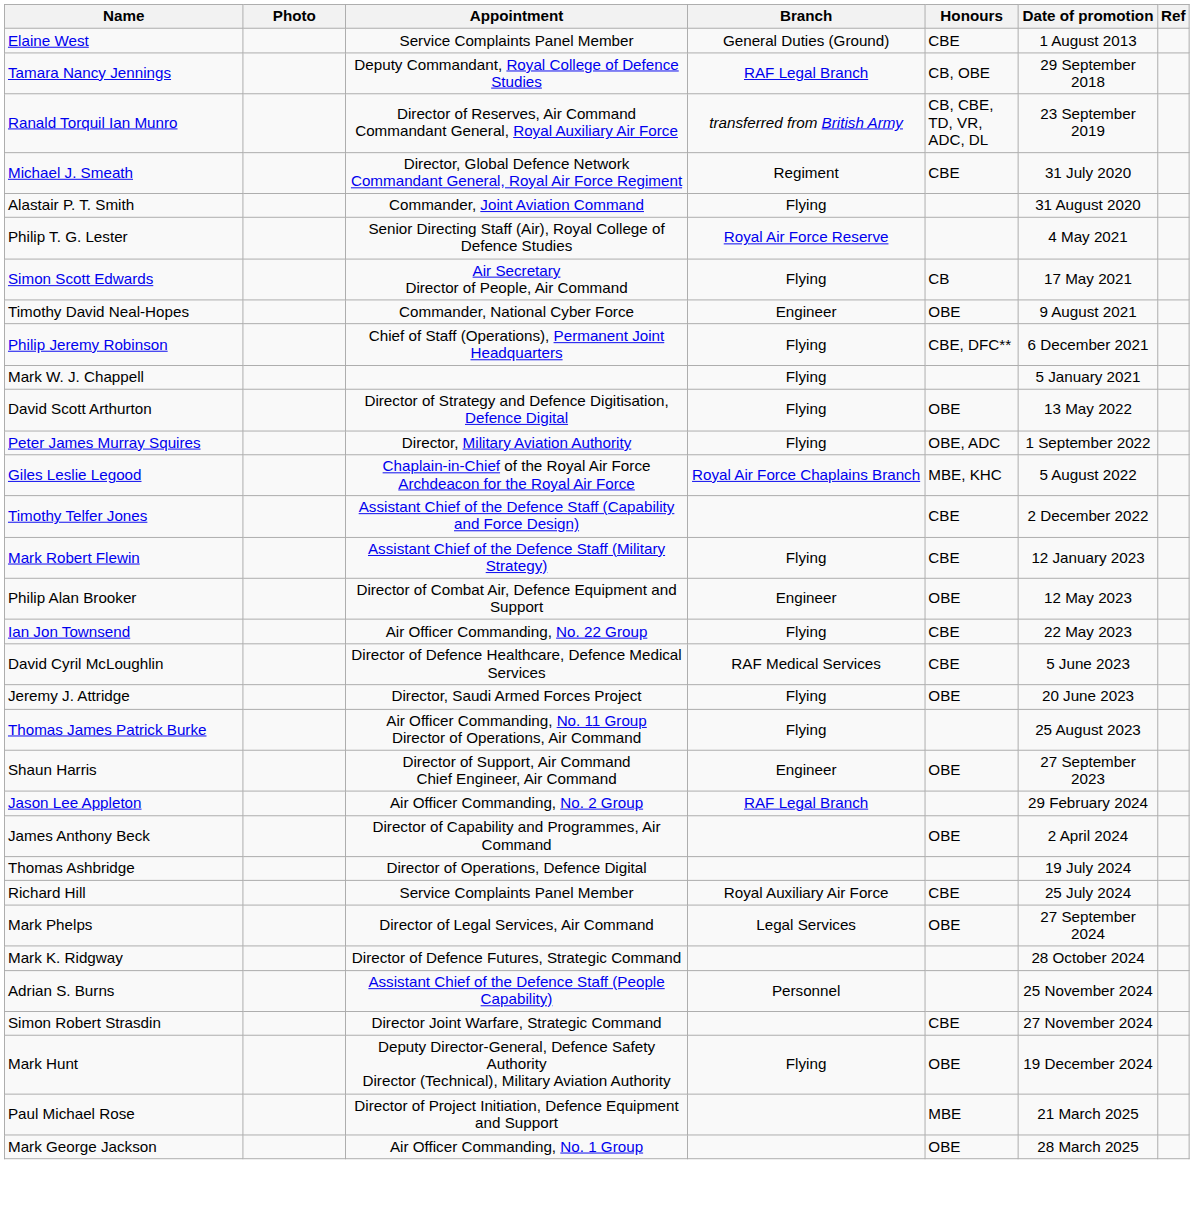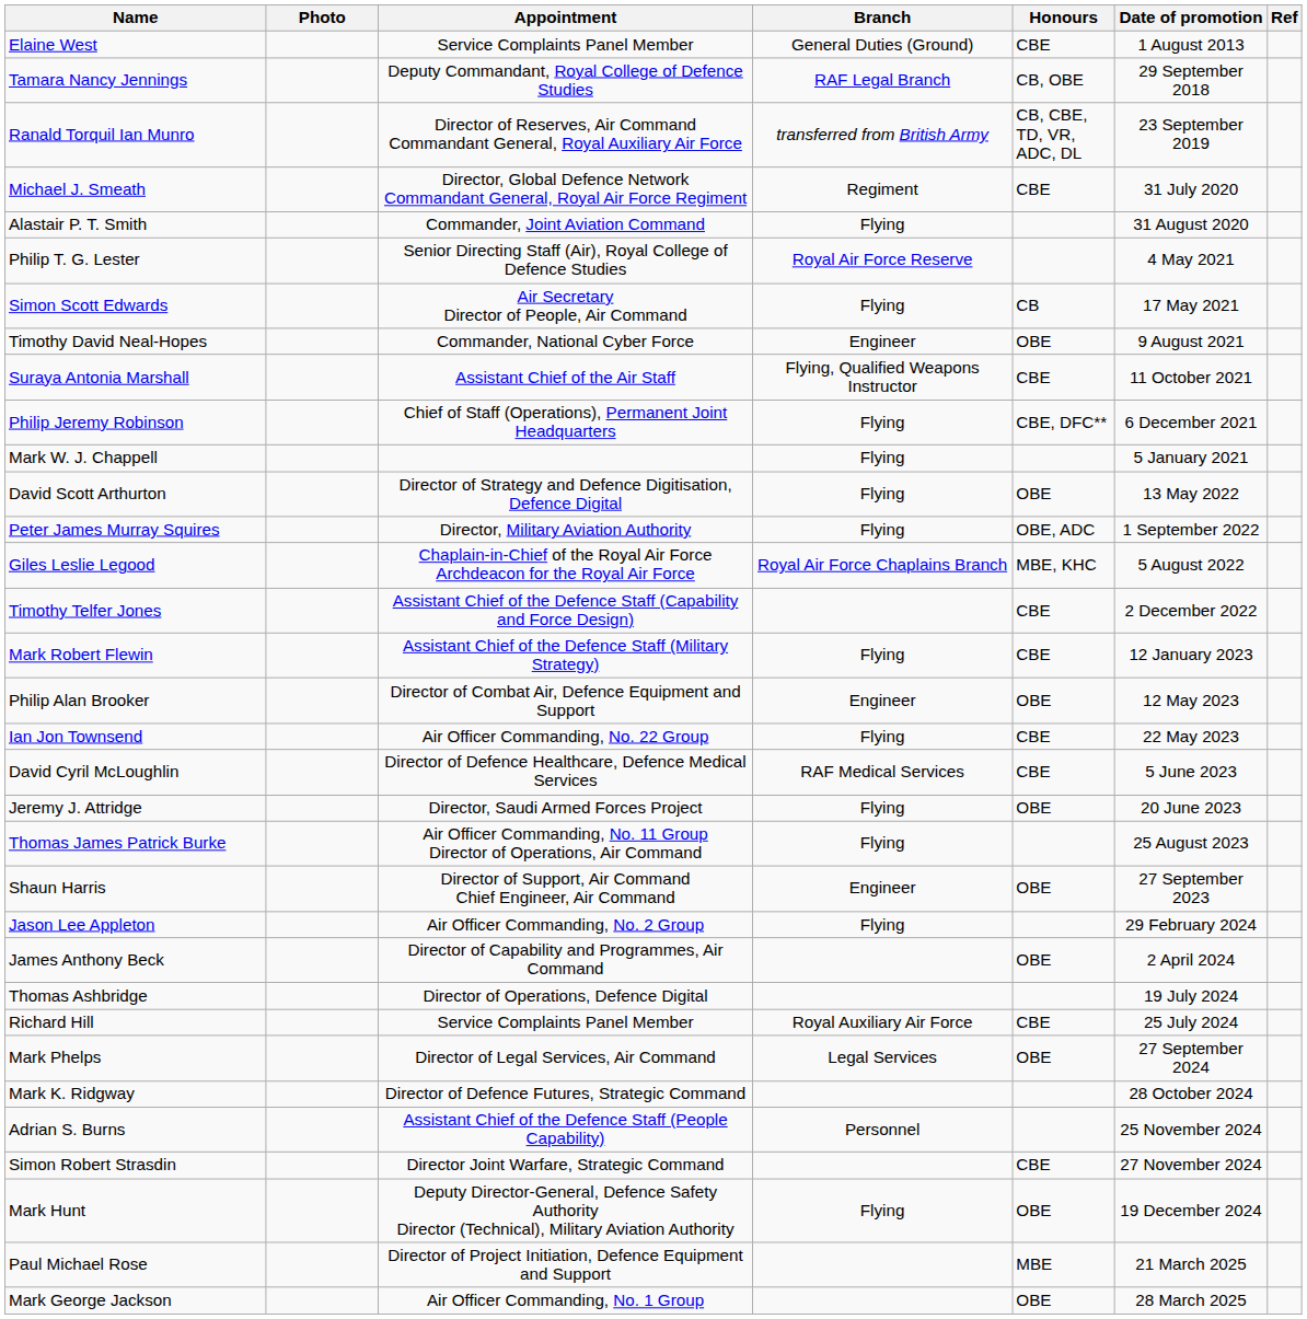+ row: Suraya Antonia Marshall | Assistant Chief of the Air Staff | Flying, Qualified Weapons Instructor | CBE | 11 October 2021
Jason Lee Appleton | Branch: RAF Legal Branch -> Flying
